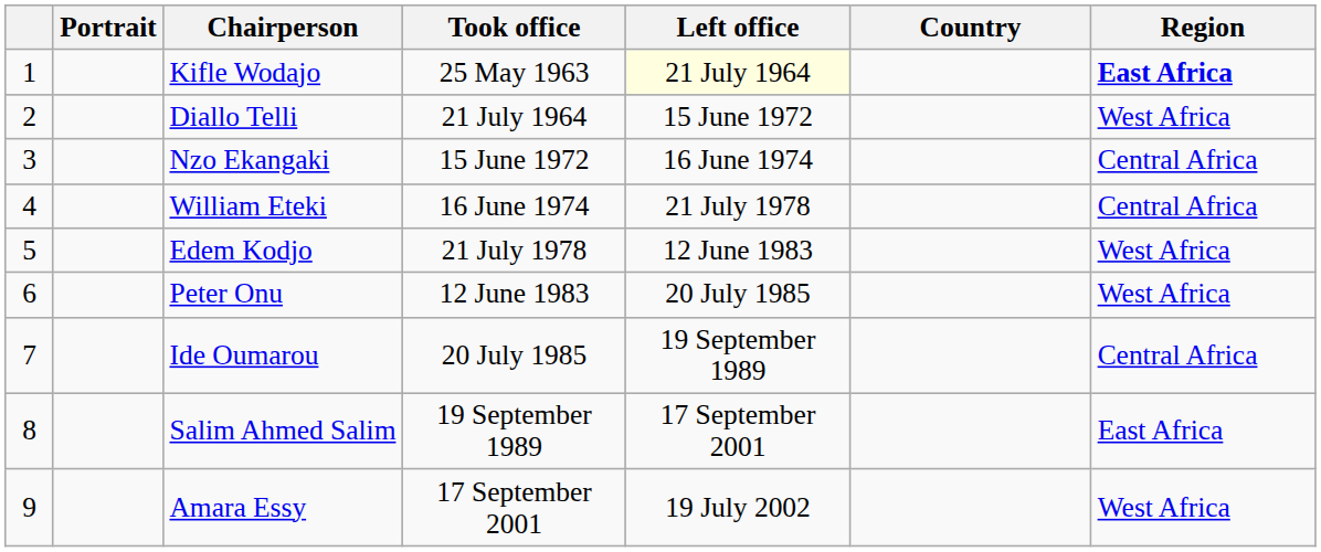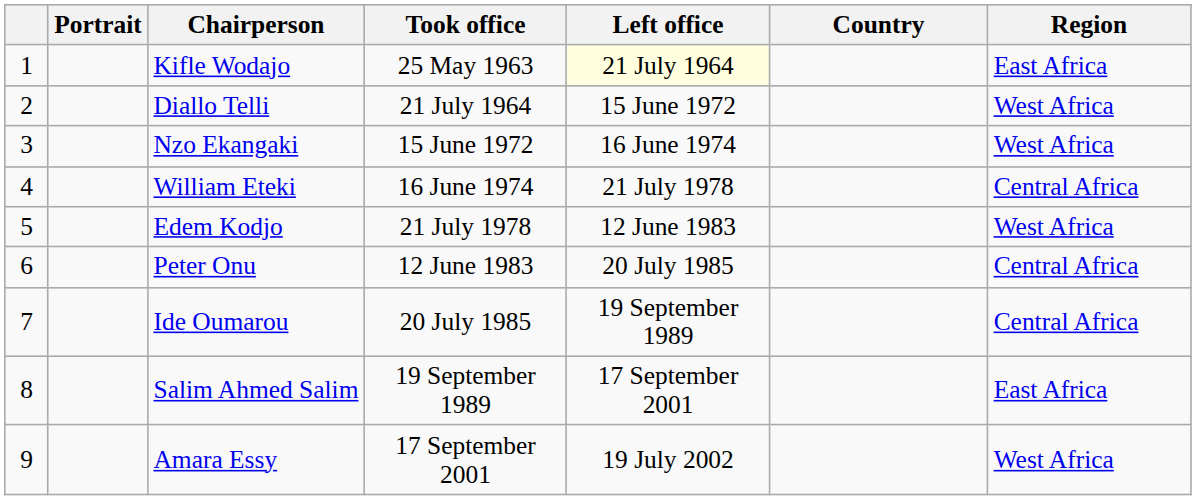Kifle Wodajo | Region: bold -> normal
Nzo Ekangaki | Region: Central Africa -> West Africa
Peter Onu | Region: West Africa -> Central Africa
